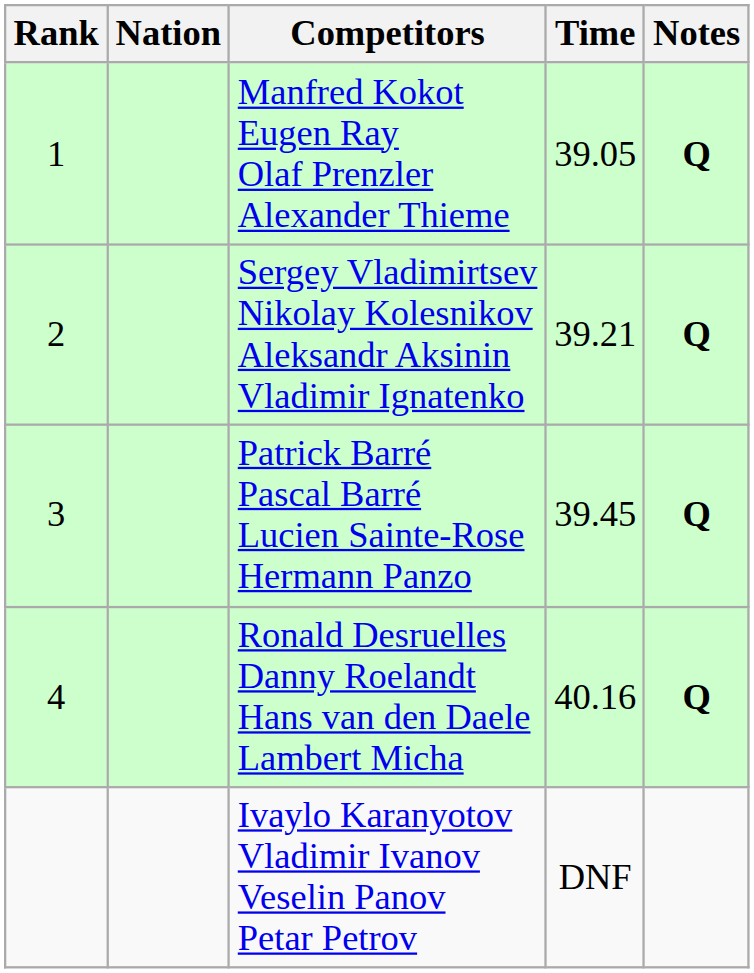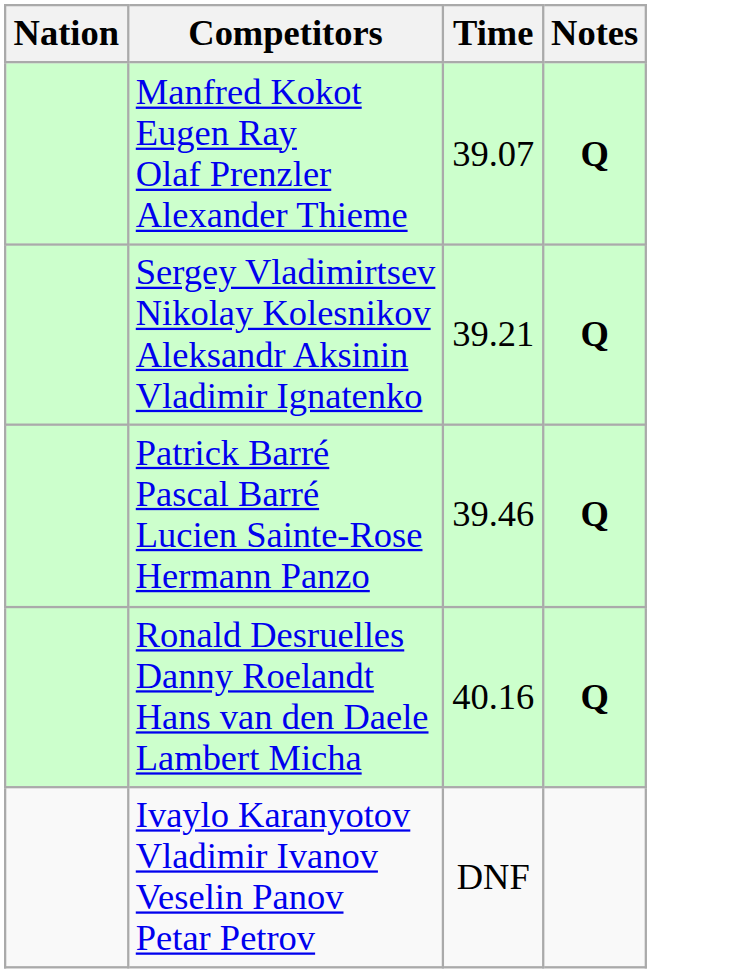- column: Rank | 1 | 2 | 3 | 4
Manfred Kokot Eugen Ray Olaf Prenzler Alexander Thieme | Time: 39.05 -> 39.07
Patrick Barré Pascal Barré Lucien Sainte-Rose Hermann Panzo | Time: 39.45 -> 39.46
